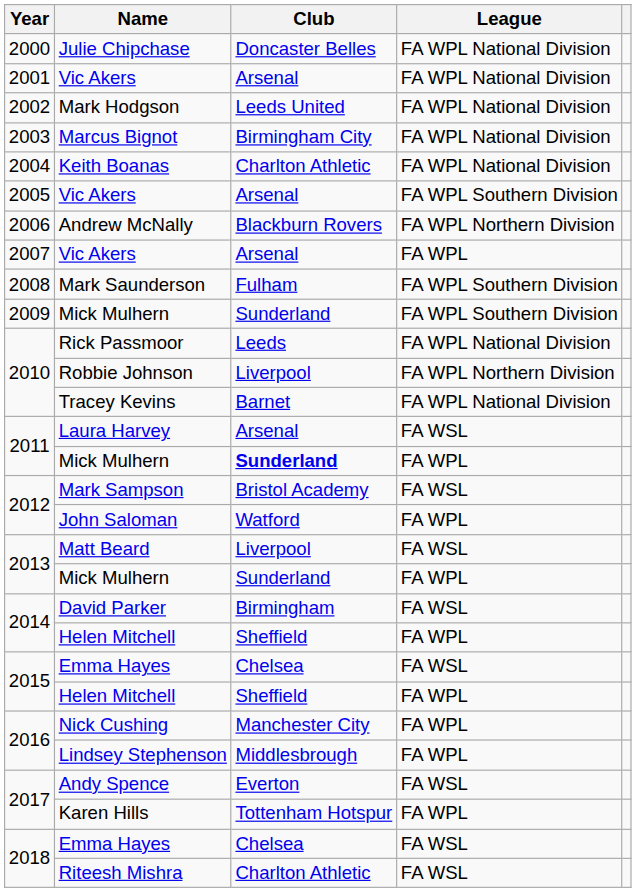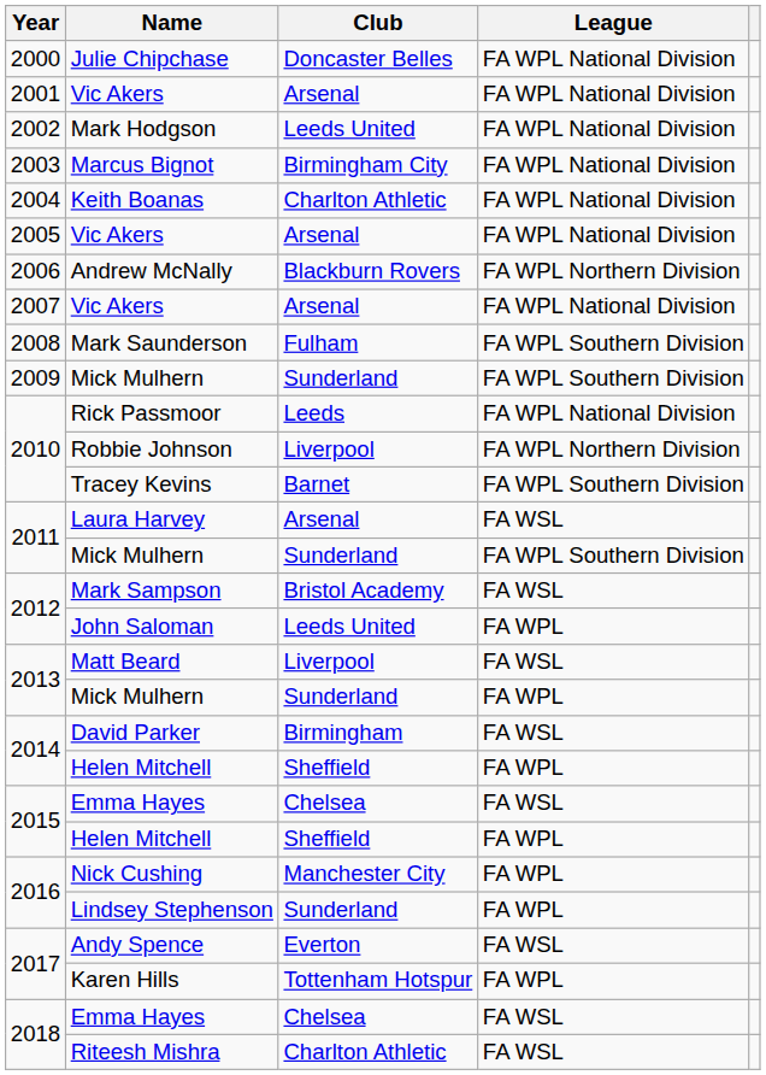2005 / Vic Akers | League: FA WPL Southern Division -> FA WPL National Division
2007 / Vic Akers | League: FA WPL -> FA WPL National Division
Tracey Kevins | League: FA WPL National Division -> FA WPL Southern Division
2011 / Mick Mulhern | Club: bold -> normal
2011 / Mick Mulhern | League: FA WPL -> FA WPL Southern Division
John Saloman | Club: Watford -> Leeds United
Lindsey Stephenson | Club: Middlesbrough -> Sunderland
